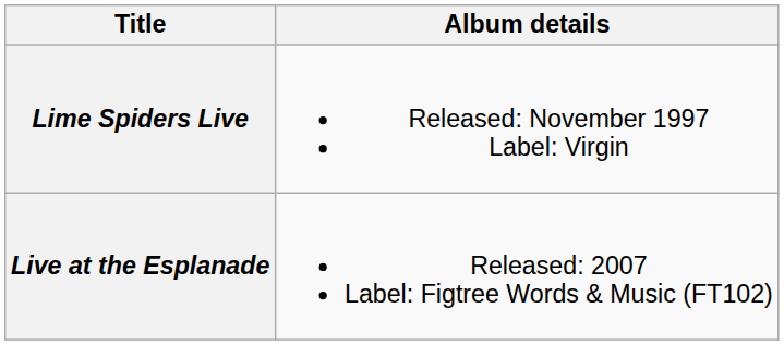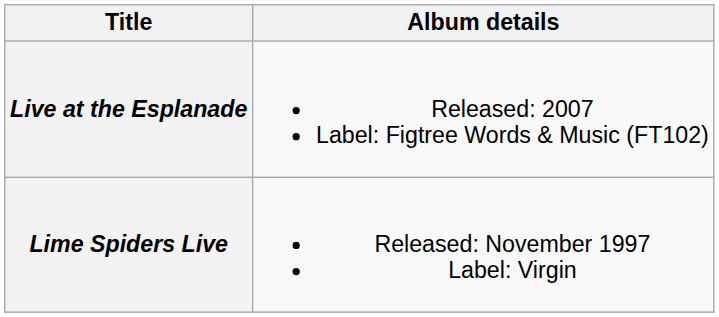rows swapped: Lime Spiders Live <-> Live at the Esplanade
